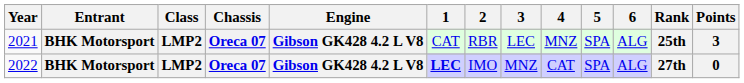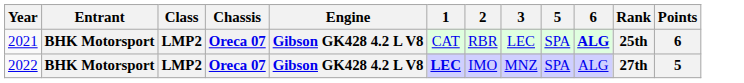- column: 4 | MNZ | CAT
2021 | 6: normal -> bold
2021 | Points: 3 -> 6
2022 | Points: 0 -> 5
